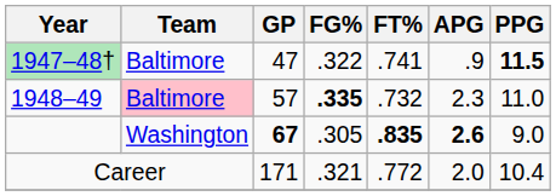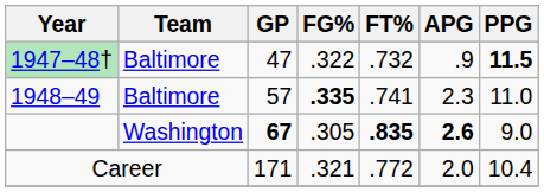1947–48† | FT%: .741 -> .732
1948–49 | Team: pink background -> no background
1948–49 | FT%: .732 -> .741
